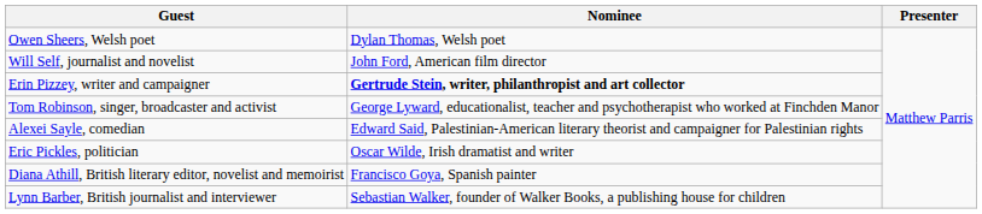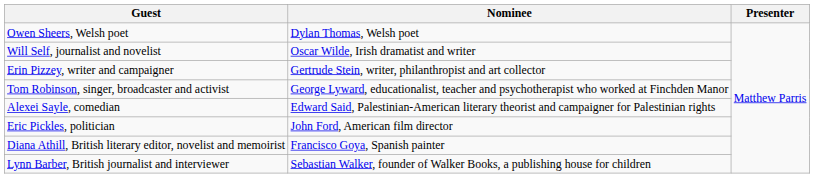Will Self, journalist and novelist | Nominee: John Ford, American film director -> Oscar Wilde, Irish dramatist and writer
Erin Pizzey, writer and campaigner | Nominee: bold -> normal
Eric Pickles, politician | Nominee: Oscar Wilde, Irish dramatist and writer -> John Ford, American film director
